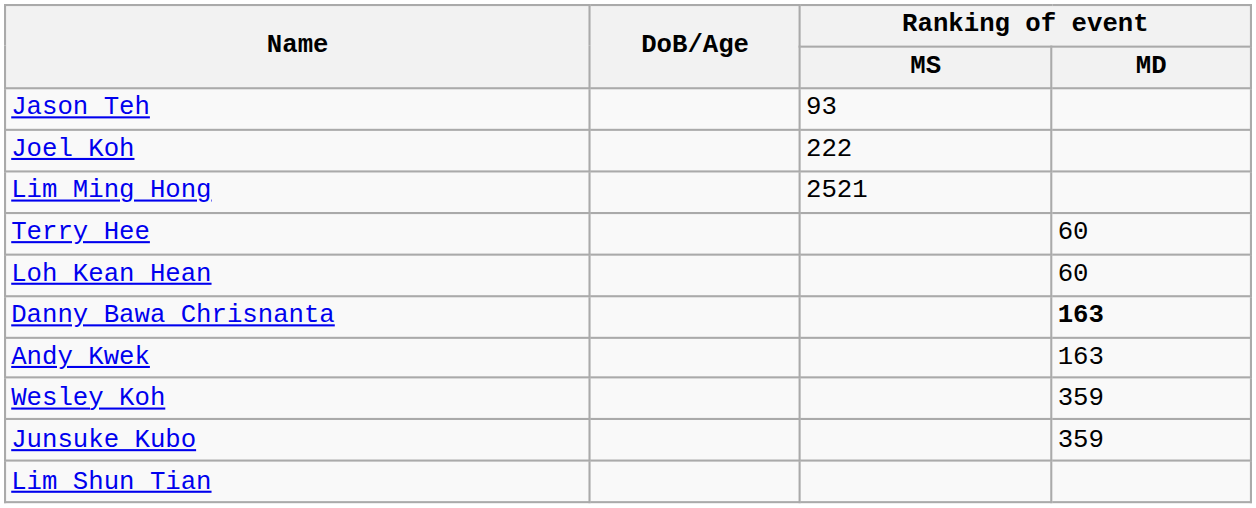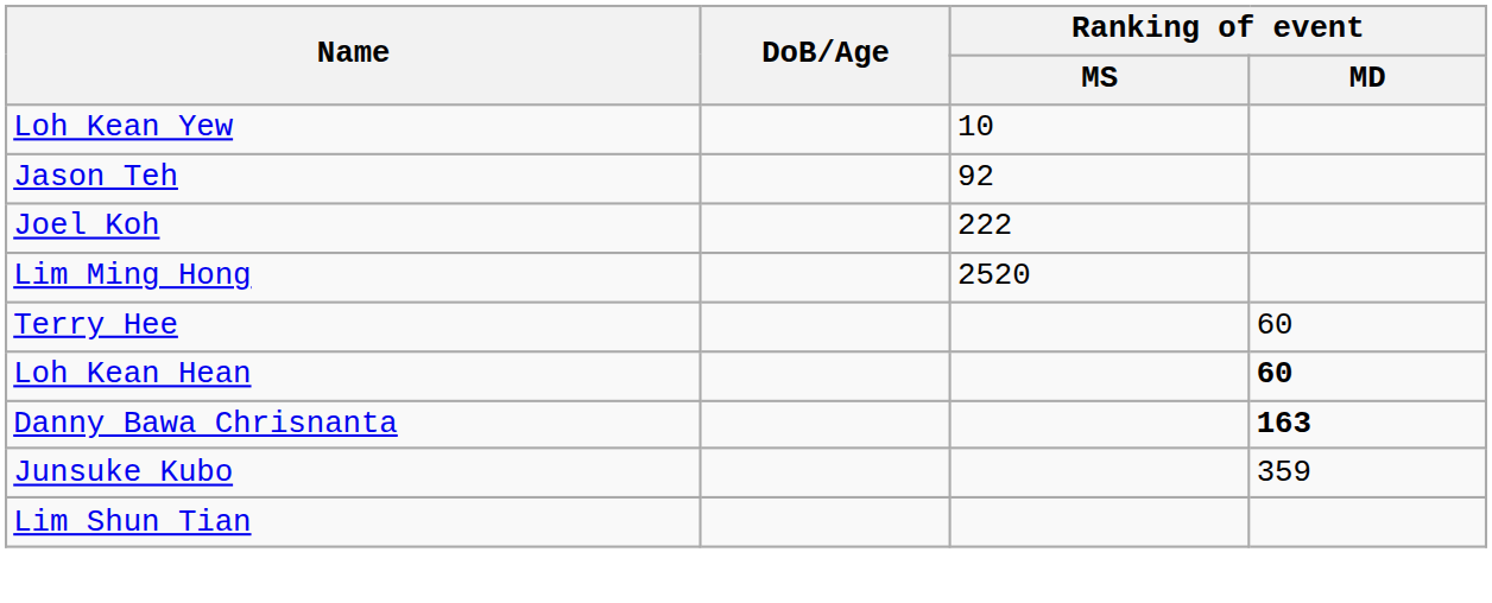+ row: Loh Kean Yew | 10
Jason Teh | Ranking of event / MS: 93 -> 92
Lim Ming Hong | Ranking of event / MS: 2521 -> 2520
Loh Kean Hean | Ranking of event / MD: normal -> bold
- row: Andy Kwek | 163
- row: Wesley Koh | 359
